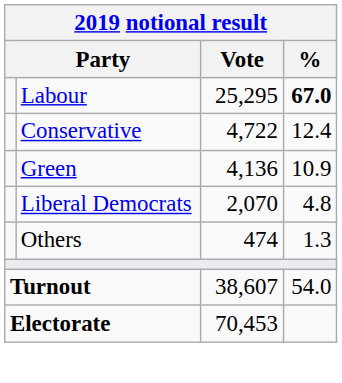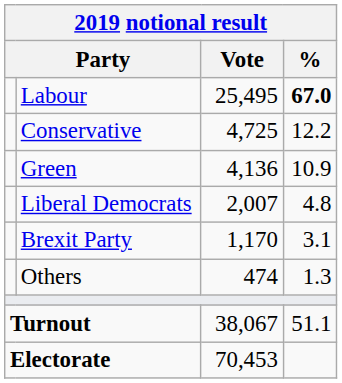Labour | Vote: 25,295 -> 25,495
Conservative | Vote: 4,722 -> 4,725
Conservative | %: 12.4 -> 12.2
Liberal Democrats | Vote: 2,070 -> 2,007
+ row: Brexit Party | 1,170 | 3.1
Turnout | Vote: 38,607 -> 38,067
Turnout | %: 54.0 -> 51.1
